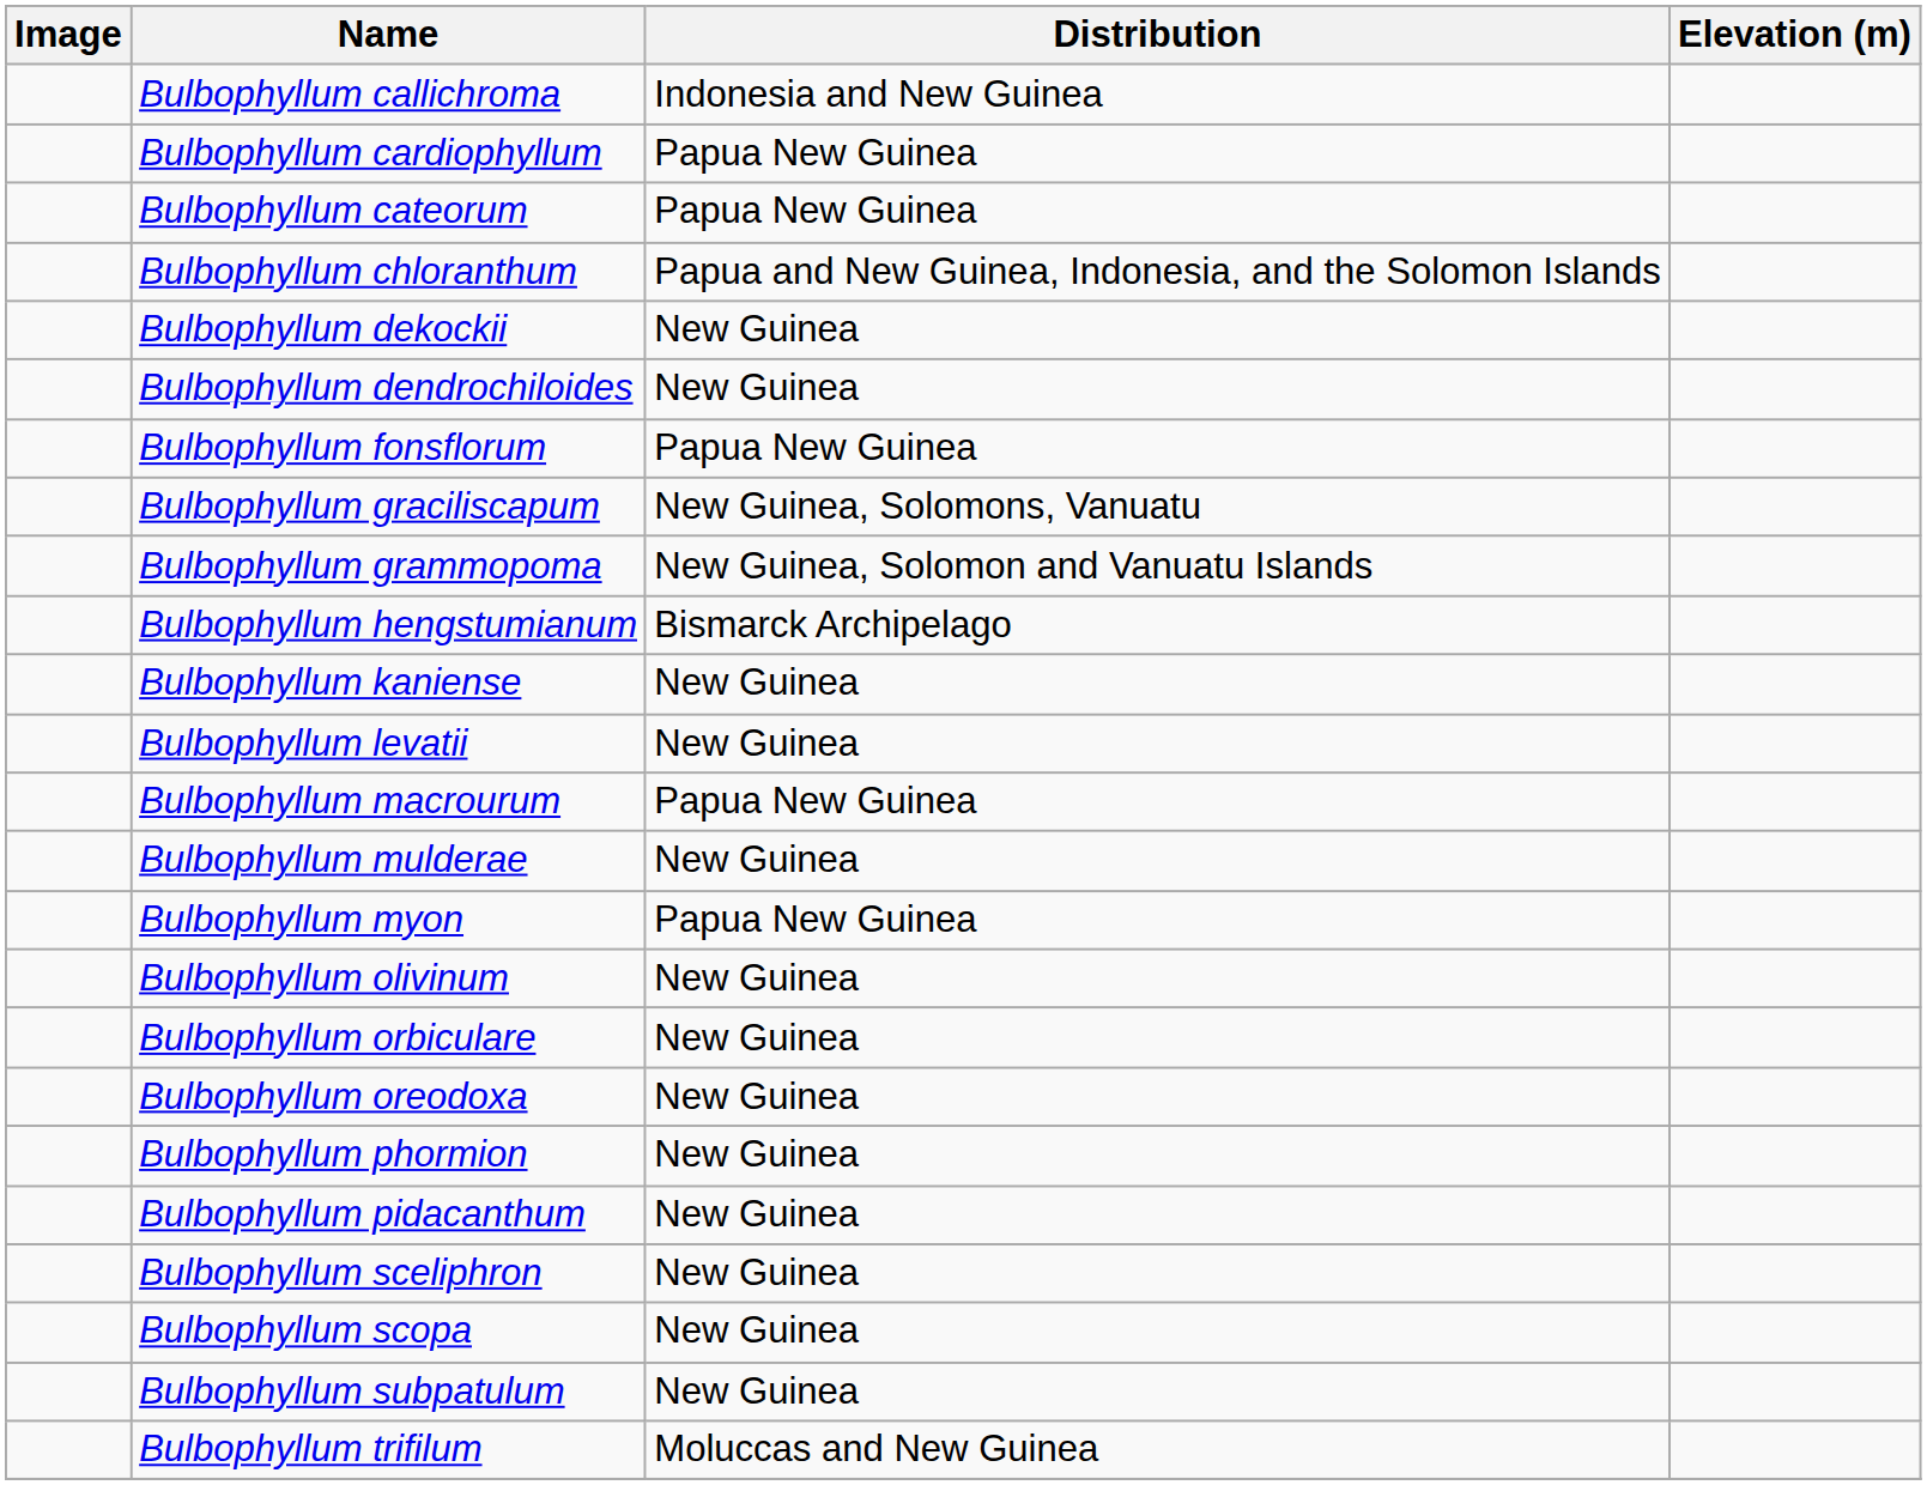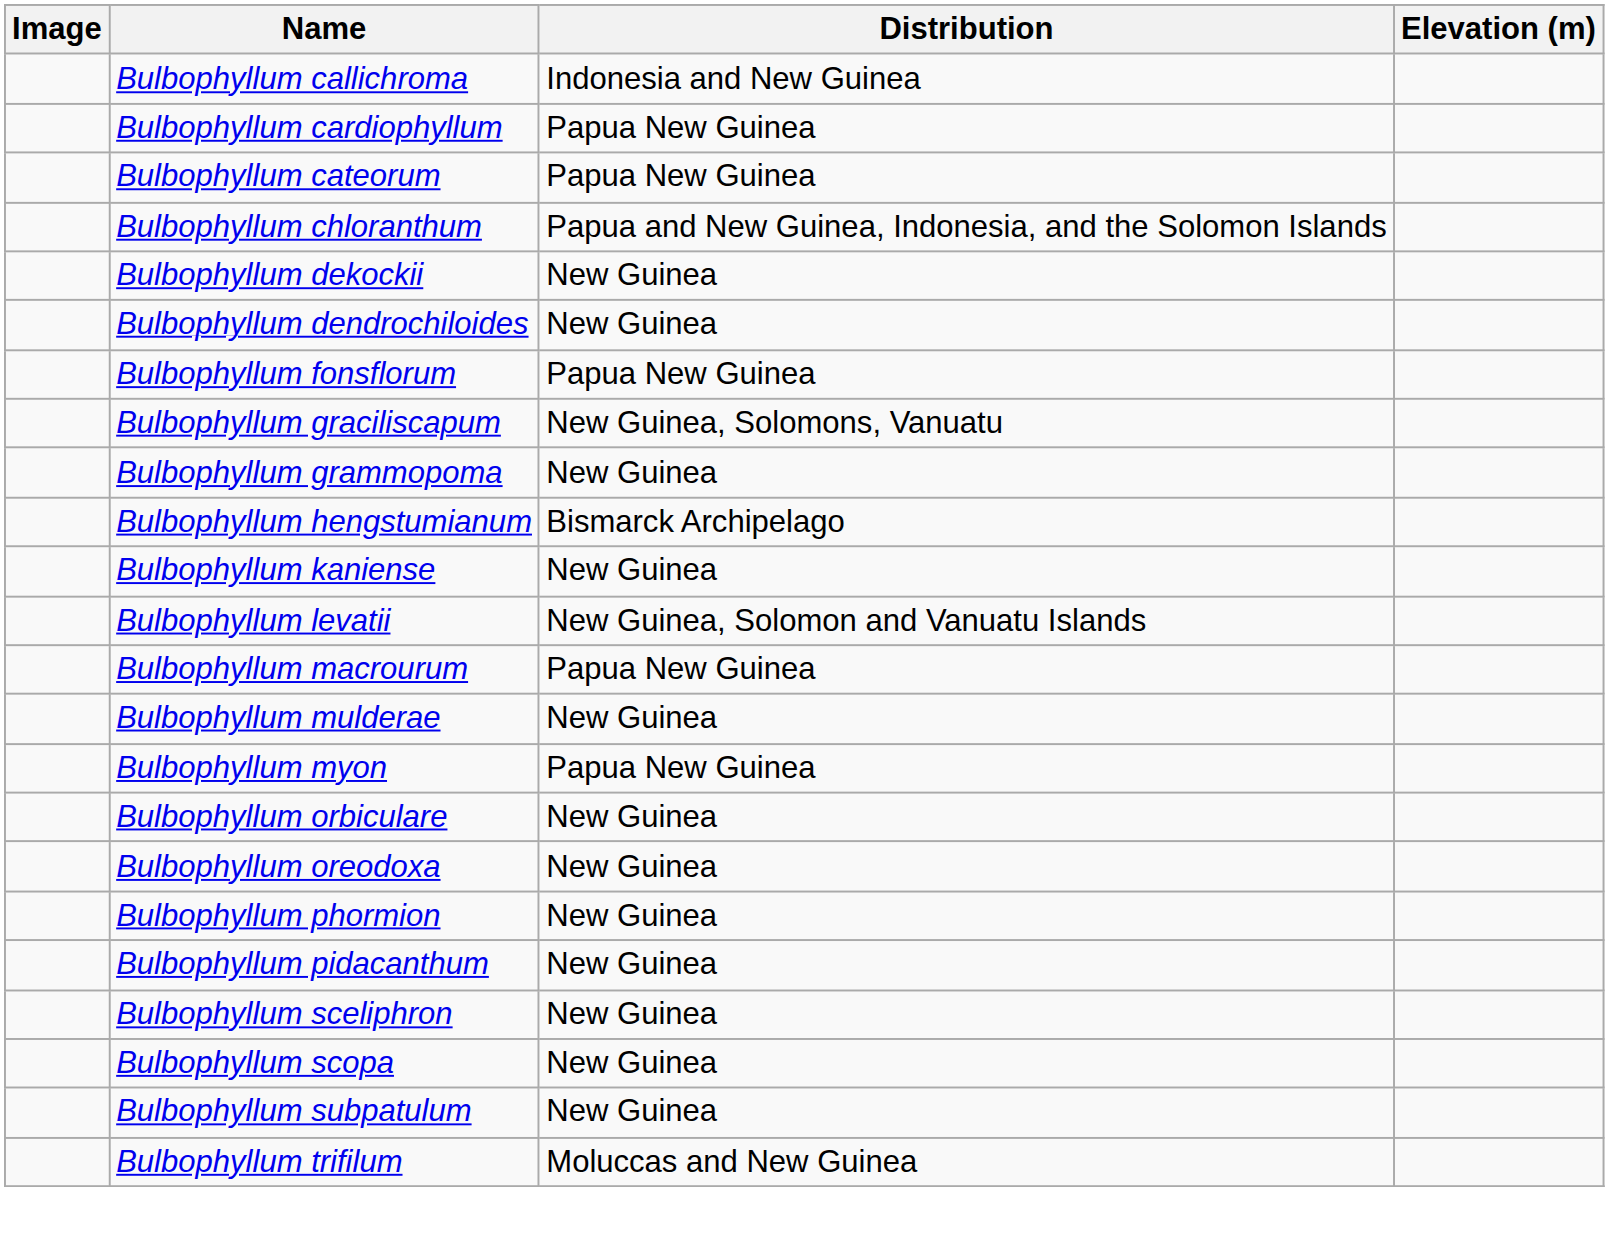Bulbophyllum grammopoma | Distribution: New Guinea, Solomon and Vanuatu Islands -> New Guinea
Bulbophyllum levatii | Distribution: New Guinea -> New Guinea, Solomon and Vanuatu Islands
- row: Bulbophyllum olivinum | New Guinea
